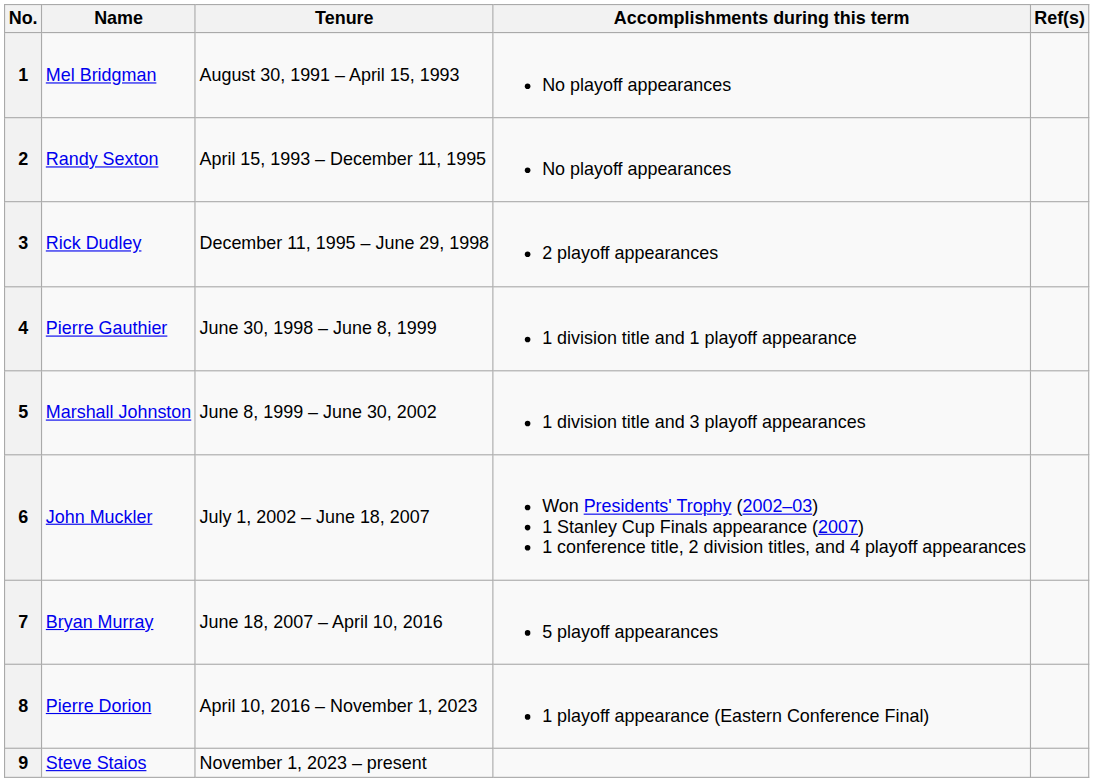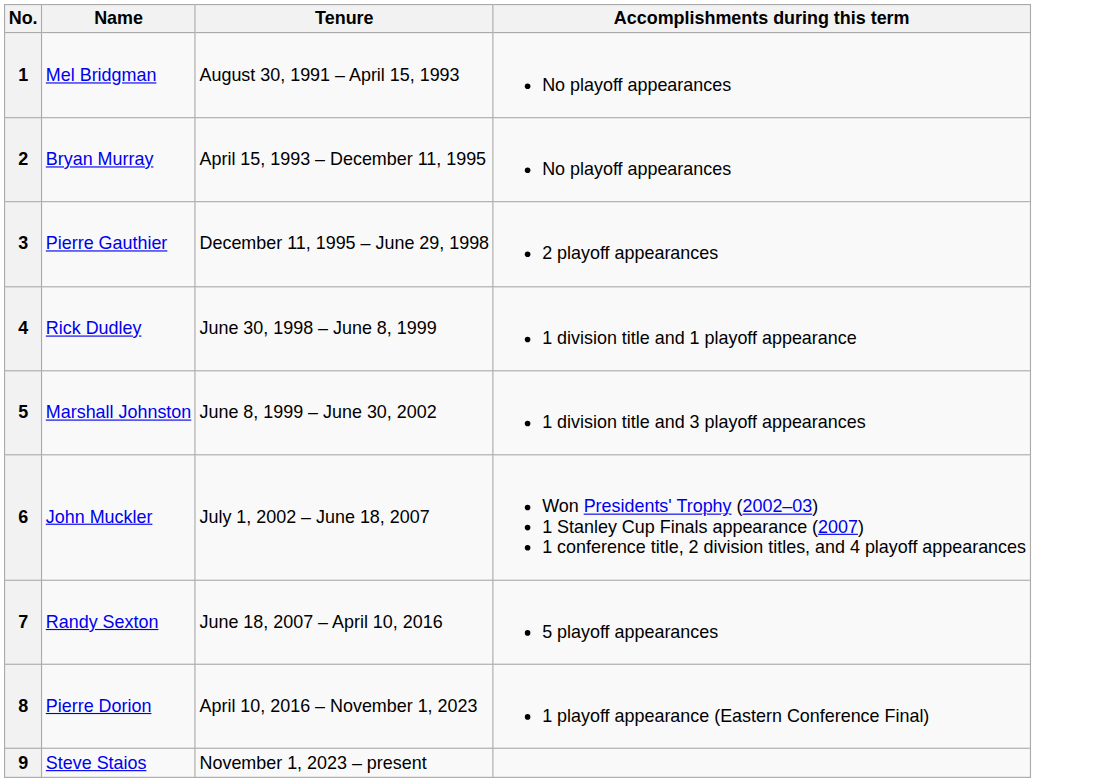- column: Ref(s)
2 | Name: Randy Sexton -> Bryan Murray
3 | Name: Rick Dudley -> Pierre Gauthier
4 | Name: Pierre Gauthier -> Rick Dudley
7 | Name: Bryan Murray -> Randy Sexton
